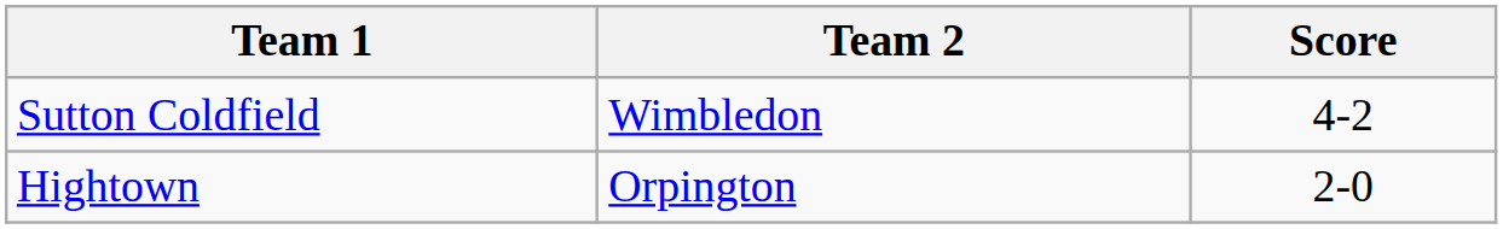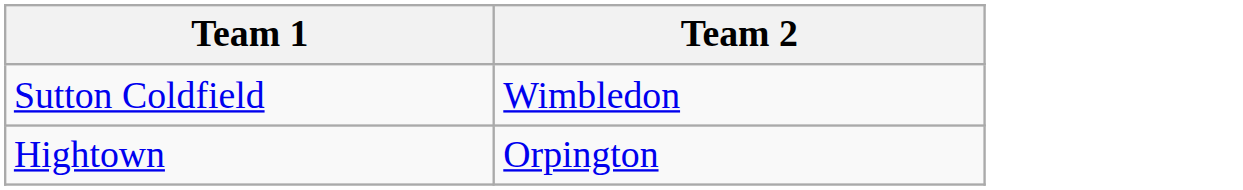- column: Score | 4-2 | 2-0
